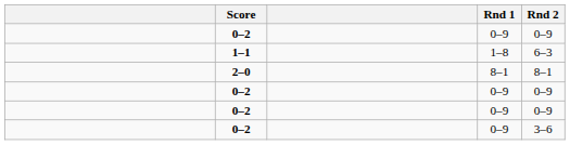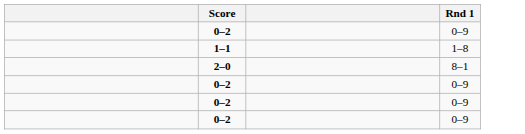- column: Rnd 2 | 0–9 | 6–3 | 8–1 | 0–9 | 0–9 | 3–6
